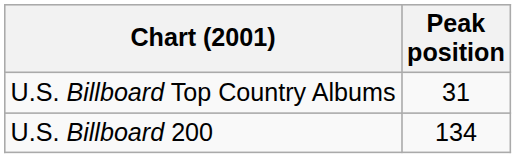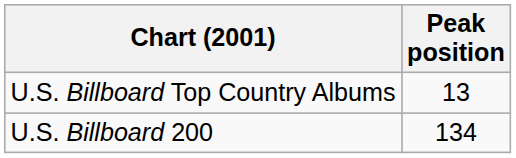U.S. Billboard Top Country Albums | Peak position: 31 -> 13
